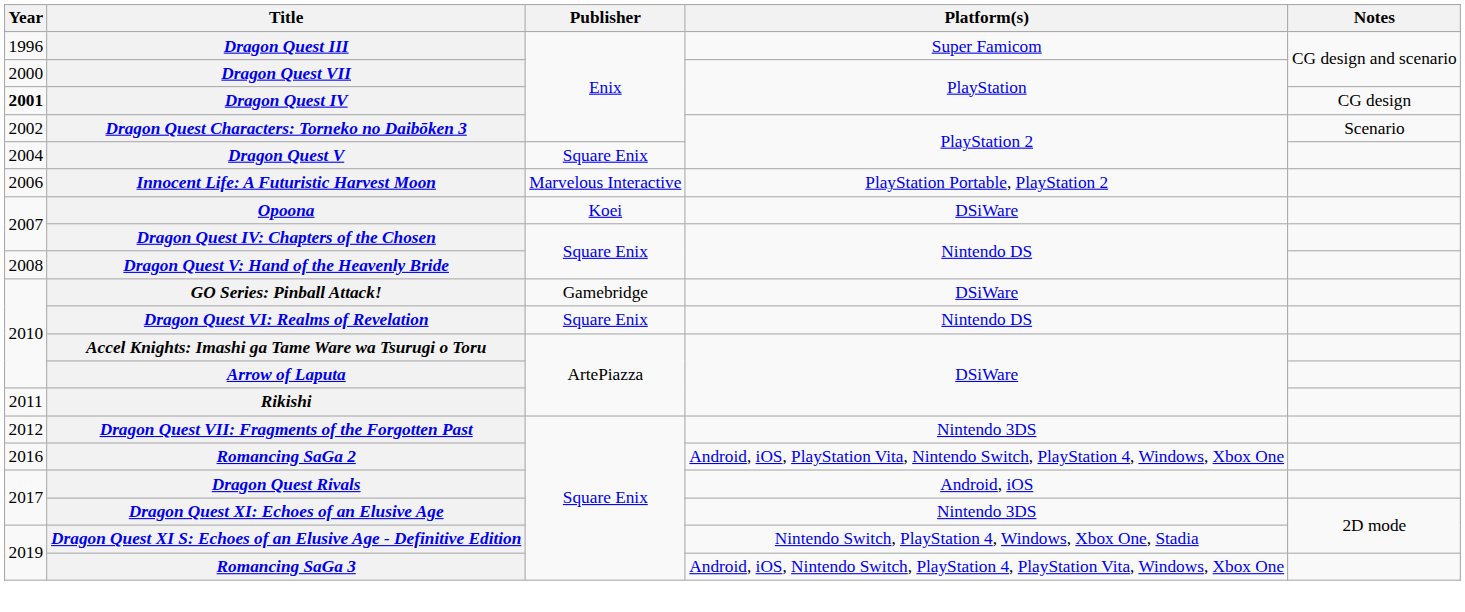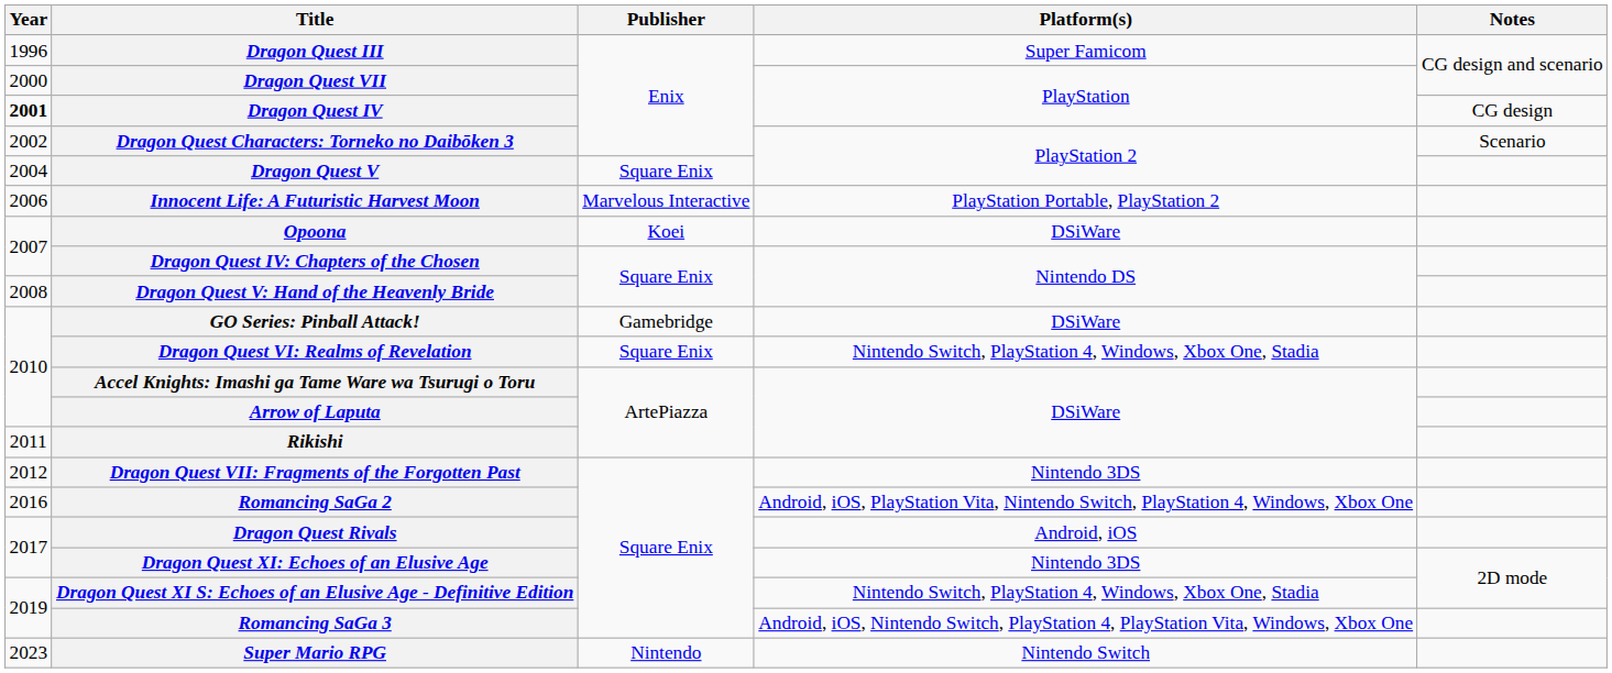Dragon Quest VI: Realms of Revelation | Platform(s): Nintendo DS -> Nintendo Switch, PlayStation 4, Windows, Xbox One, Stadia
+ row: 2023 | Super Mario RPG | Nintendo | Nintendo Switch
